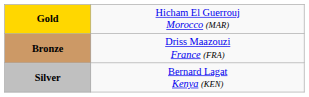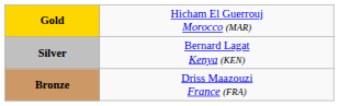rows swapped: Silver <-> Bronze
